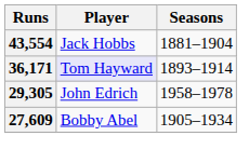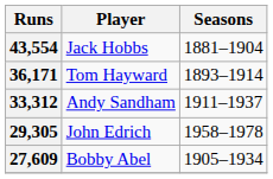36,171 | Player: lavender background -> no background
+ row: 33,312 | Andy Sandham | 1911–1937
